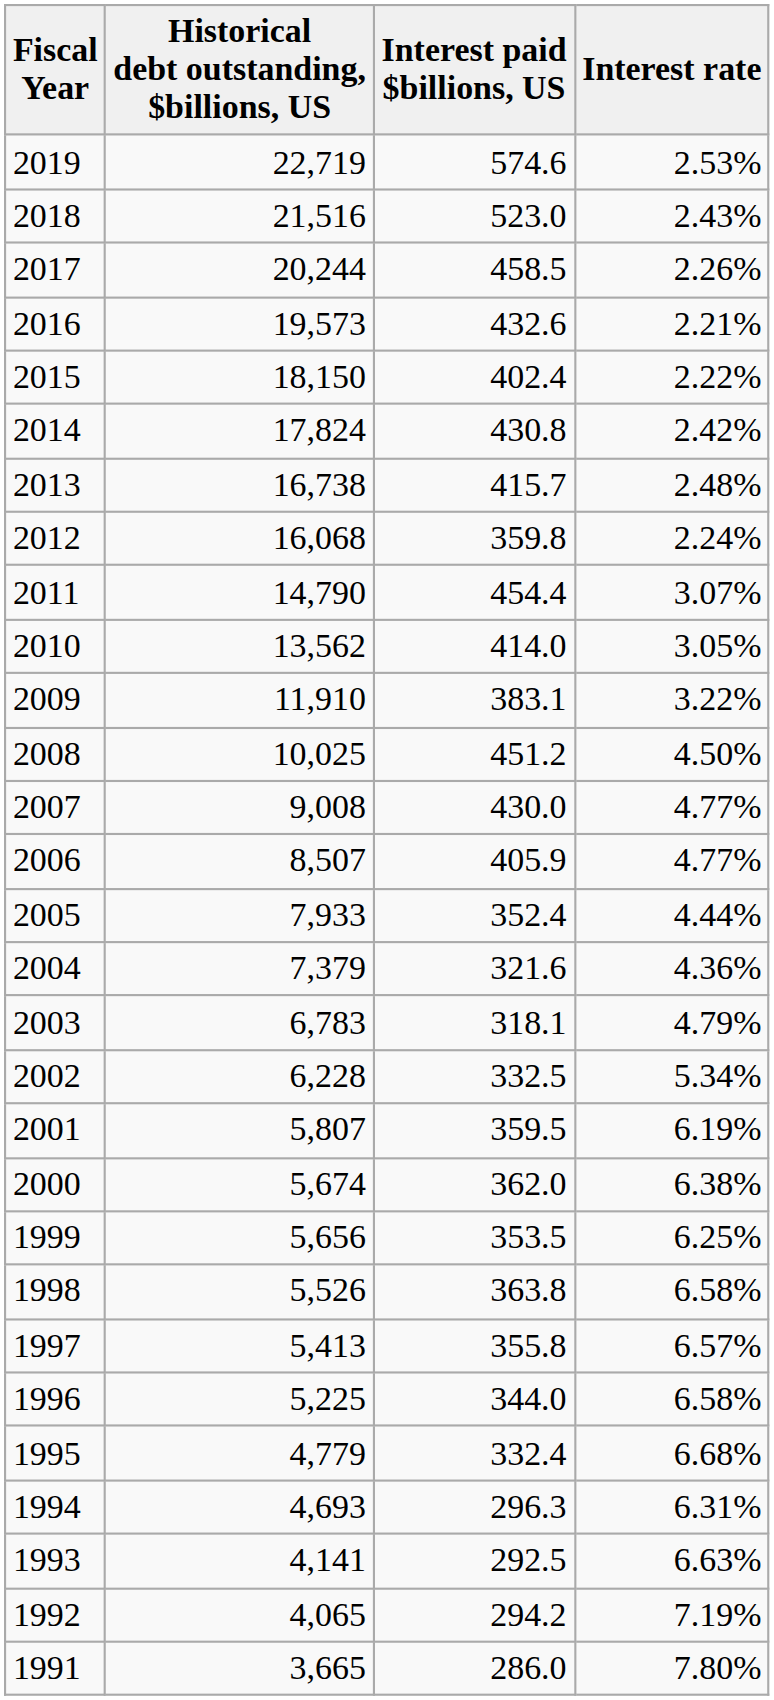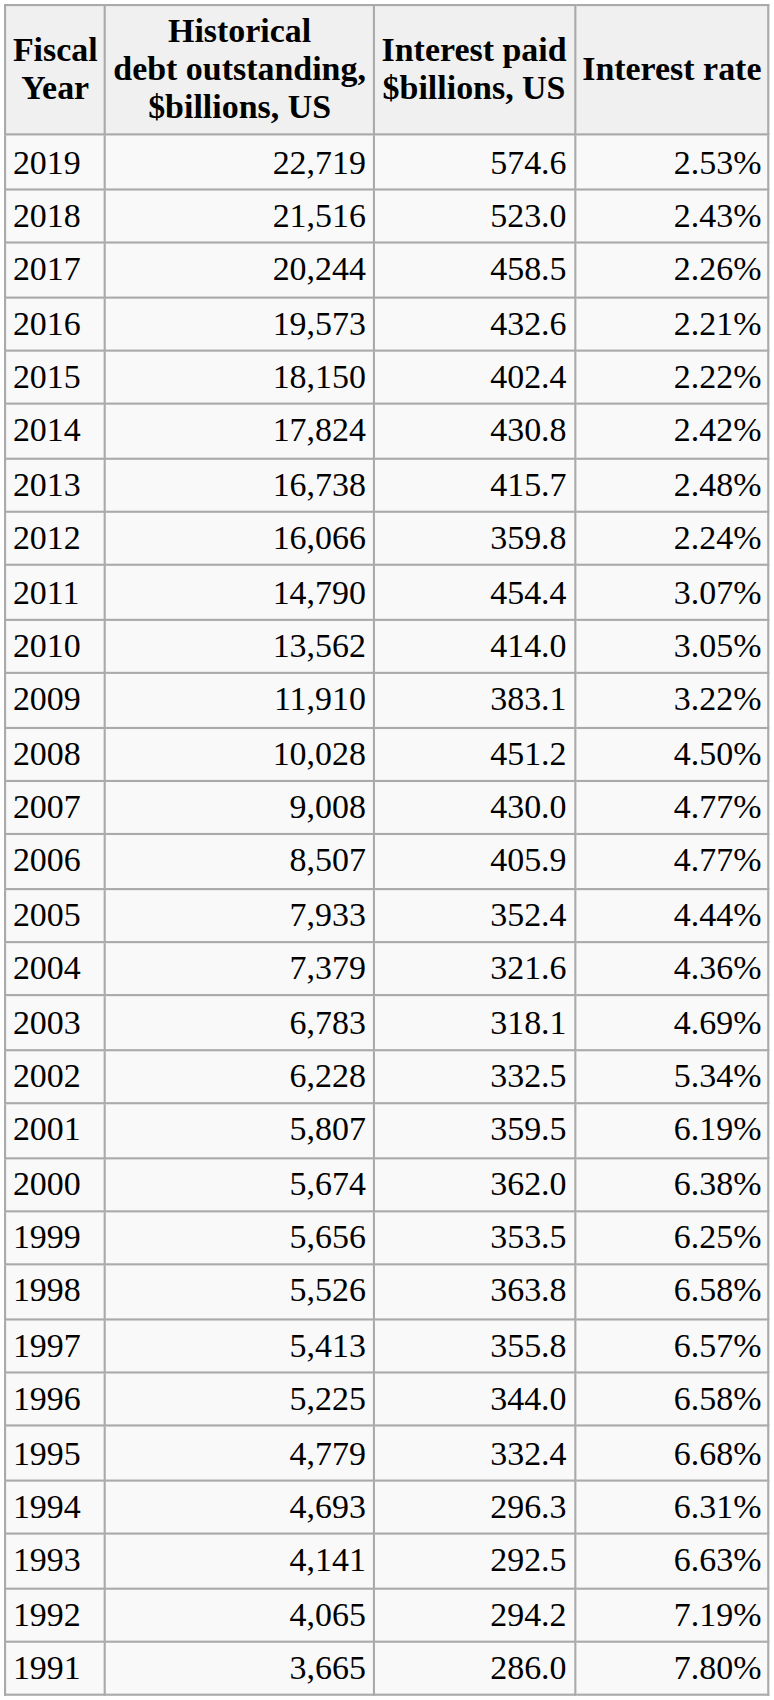2012 | Historical debt outstanding, $billions, US: 16,068 -> 16,066
2008 | Historical debt outstanding, $billions, US: 10,025 -> 10,028
2003 | Interest rate: 4.79% -> 4.69%
